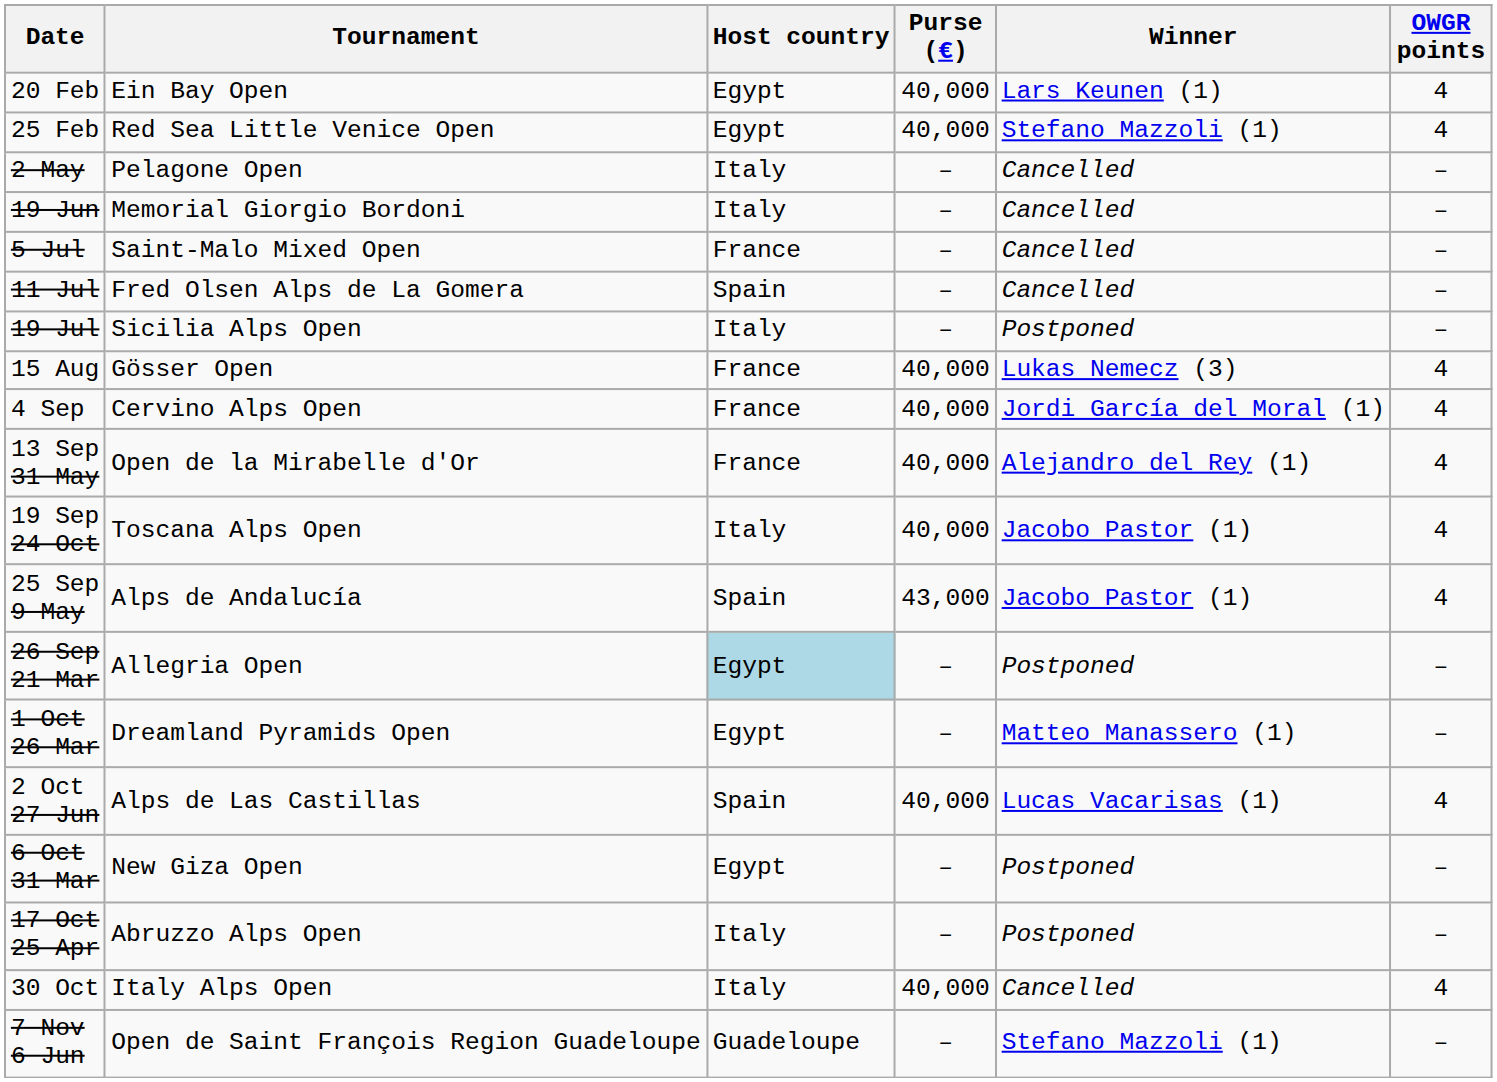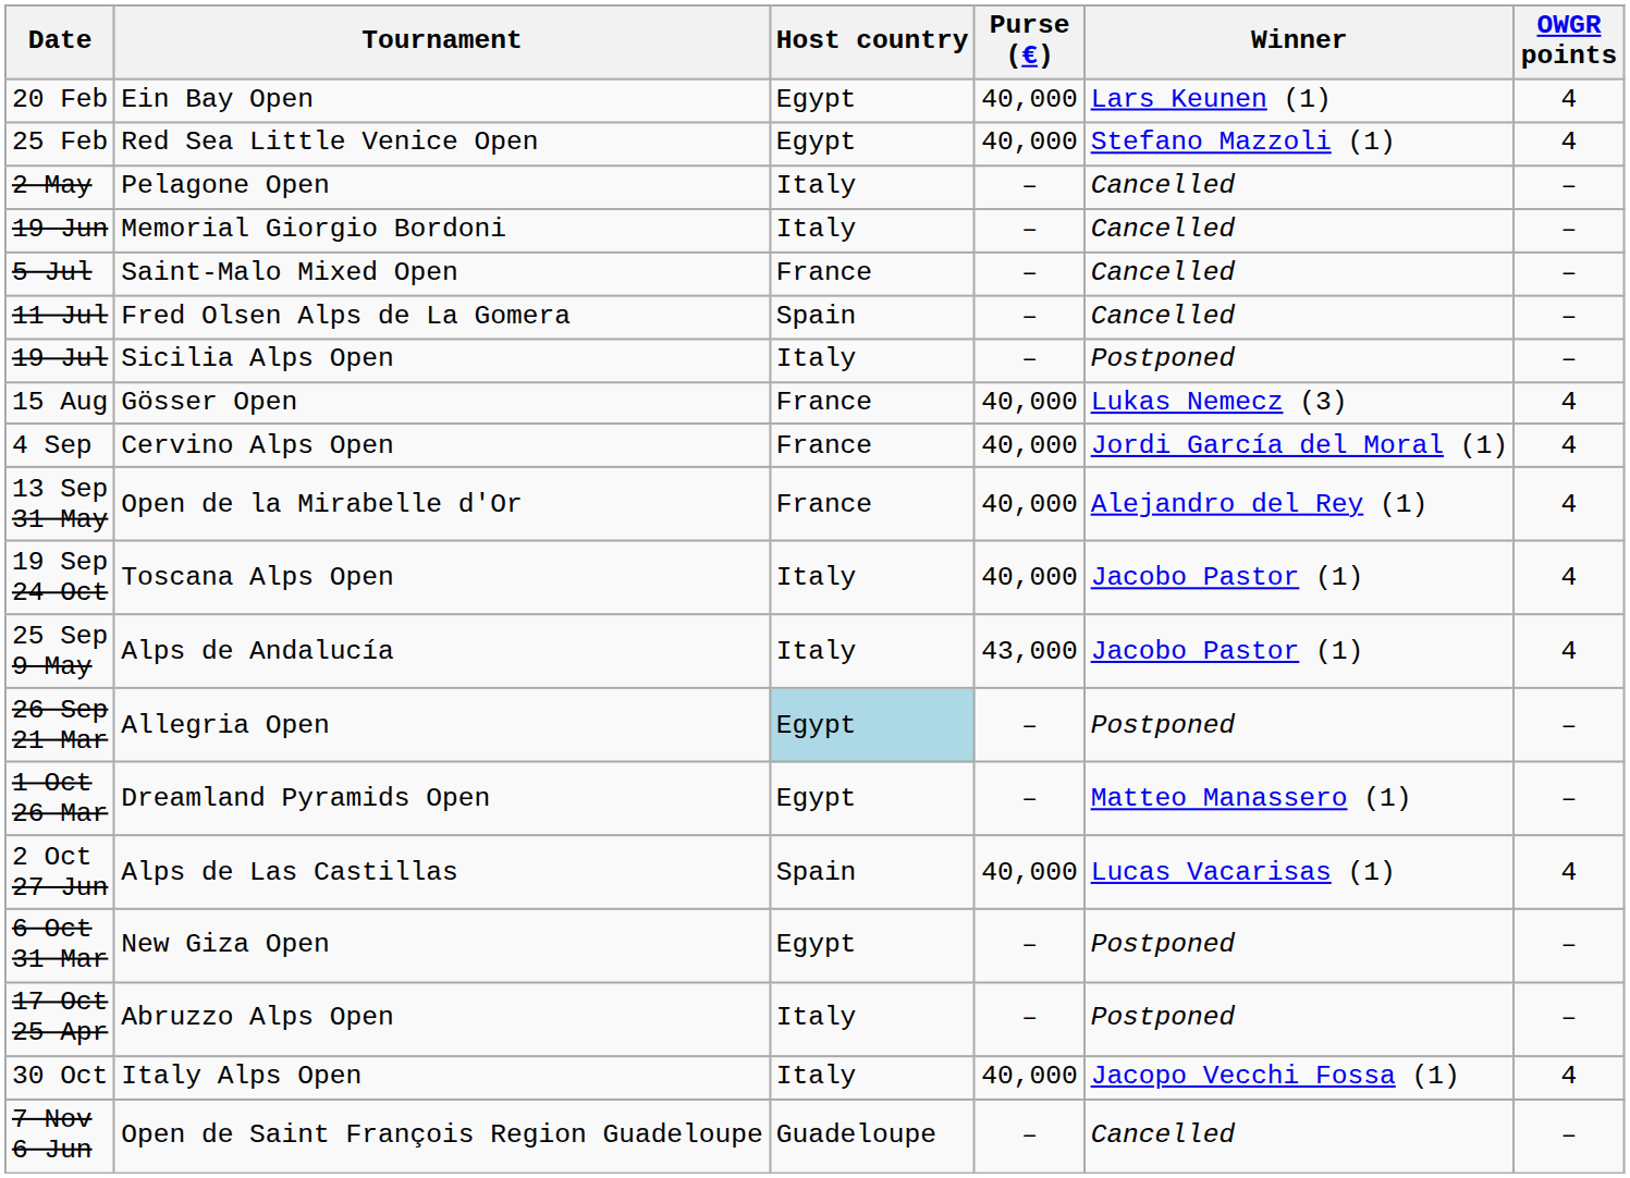25 Sep 9 May | Host country: Spain -> Italy
30 Oct | Winner: Cancelled -> Jacopo Vecchi Fossa (1)
7 Nov 6 Jun | Winner: Stefano Mazzoli (1) -> Cancelled
